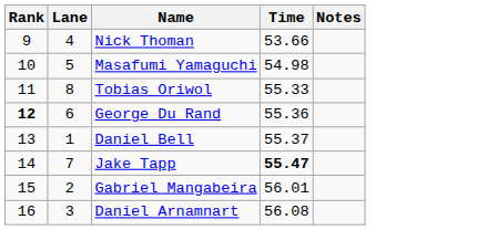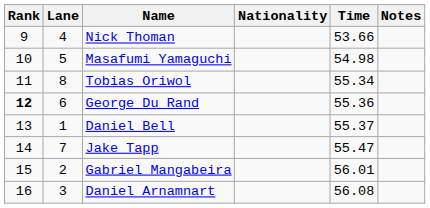+ column: Nationality
Tobias Oriwol | Time: 55.33 -> 55.34
Jake Tapp | Time: bold -> normal
